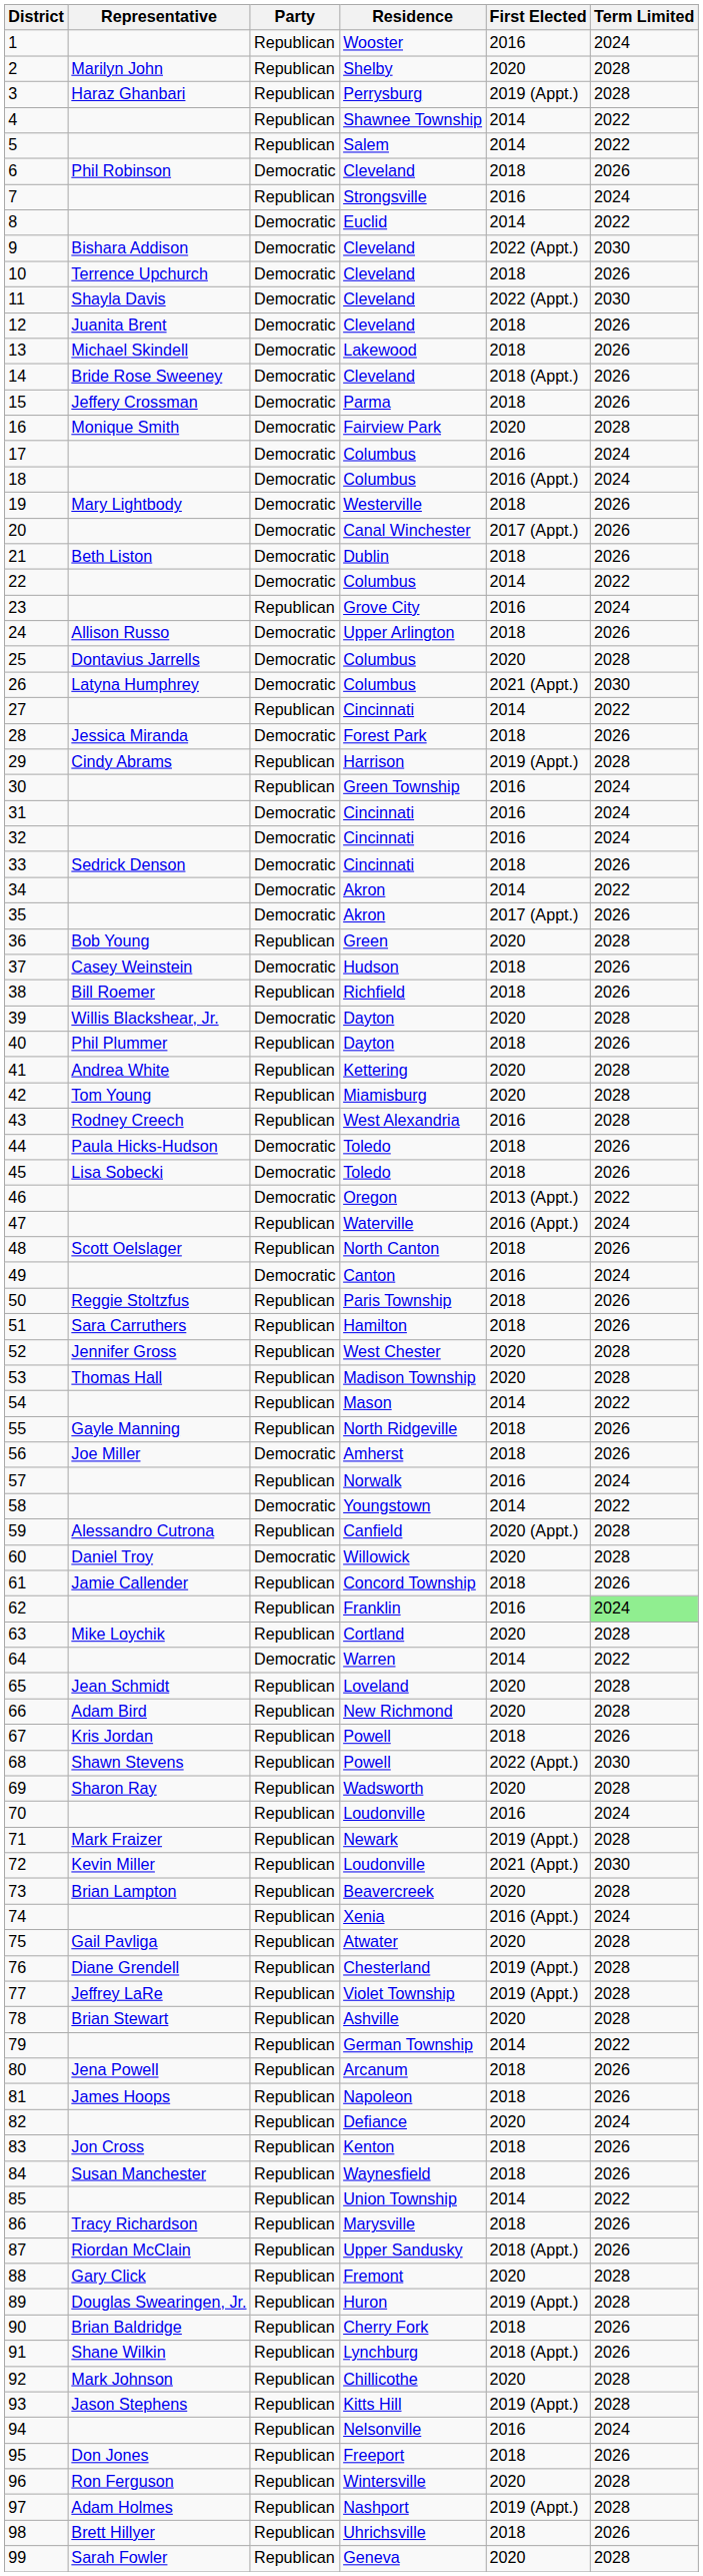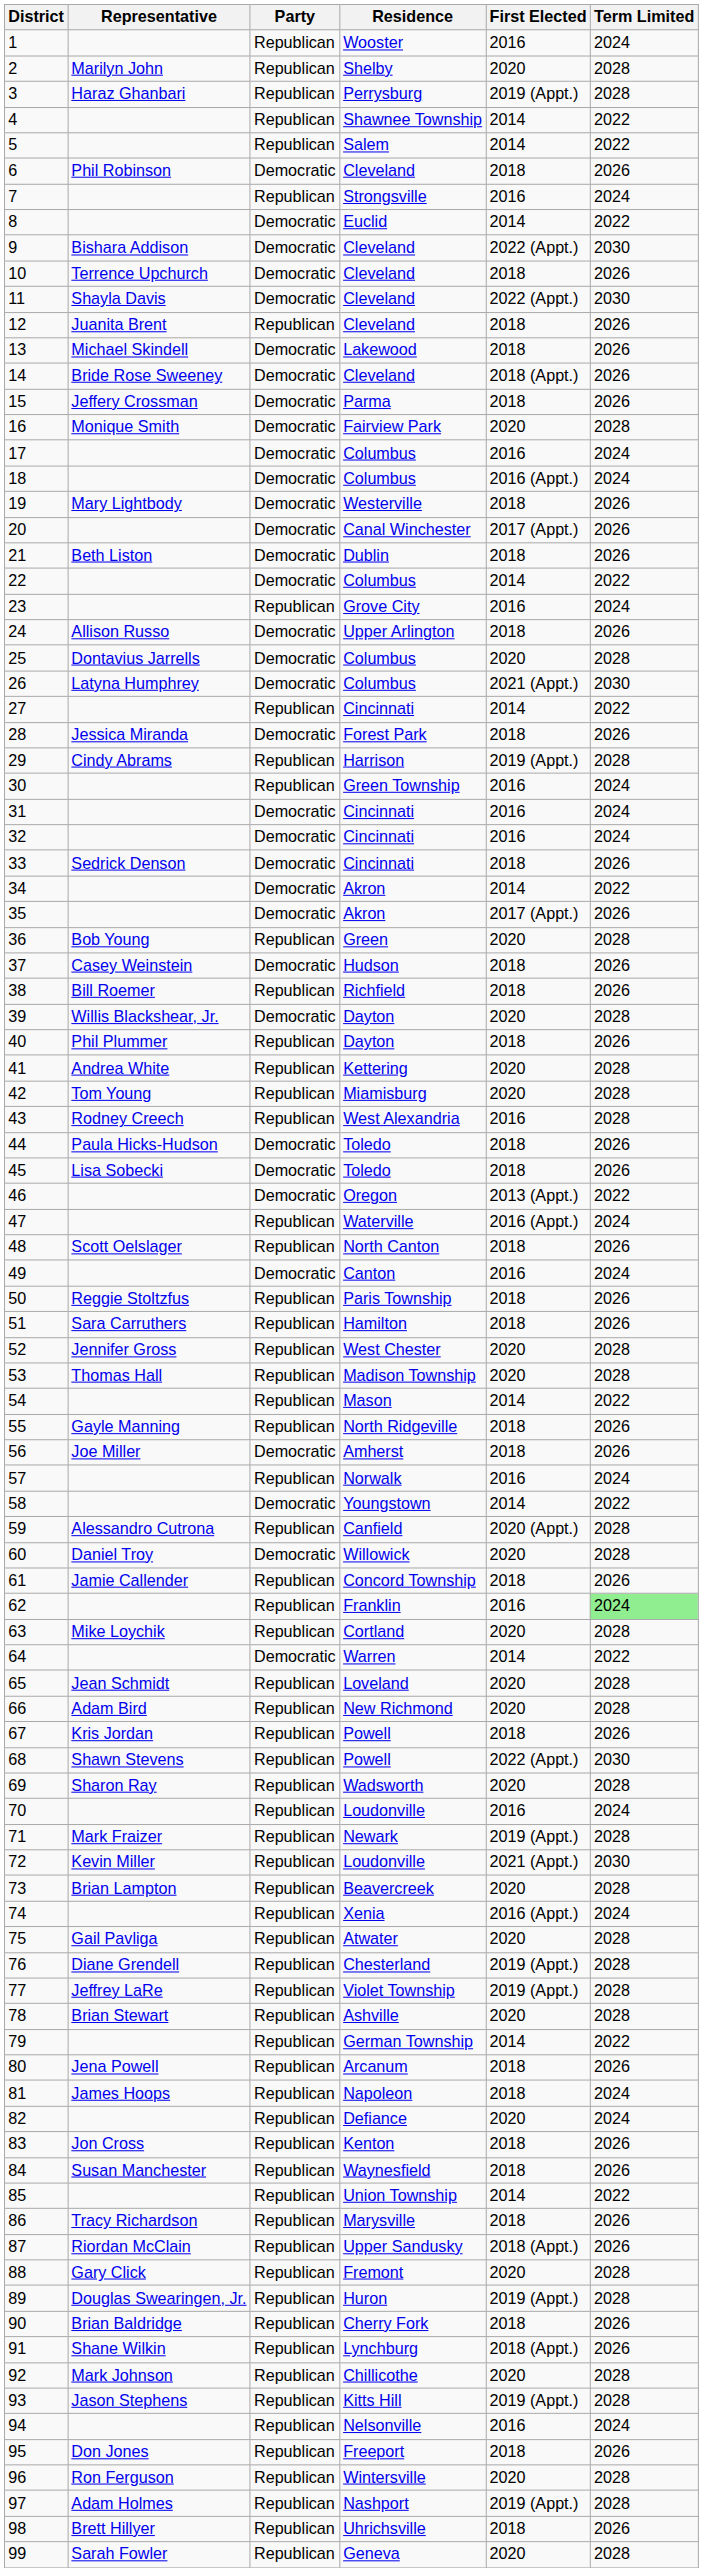12 | Party: Democratic -> Republican
81 | Term Limited: 2026 -> 2024
